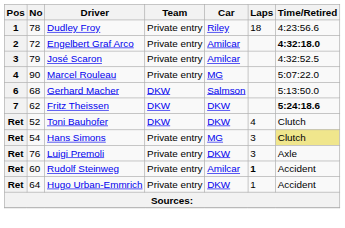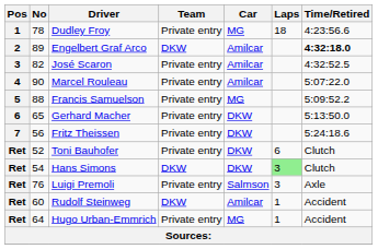Dudley Froy | Car: Riley -> MG
Engelbert Graf Arco | No: 72 -> 89
Engelbert Graf Arco | Team: Private entry -> DKW
José Scaron | No: 79 -> 82
Marcel Rouleau | Car: MG -> Amilcar
+ row: 5 | 88 | Francis Samuelson | Private entry | MG | 5:09:52.2
Gerhard Macher | No: 68 -> 65
Gerhard Macher | Team: DKW -> Private entry
Gerhard Macher | Car: Salmson -> DKW
Fritz Theissen | No: 62 -> 56
Fritz Theissen | Team: DKW -> Private entry
Fritz Theissen | Time/Retired: bold -> normal
Toni Bauhofer | Team: DKW -> Private entry
Toni Bauhofer | Laps: 4 -> 6
Hans Simons | Team: Private entry -> DKW
Hans Simons | Car: MG -> DKW
Hans Simons | Laps: no background -> lightgreen background
Hans Simons | Time/Retired: khaki background -> no background
Luigi Premoli | Car: DKW -> Salmson
Rudolf Steinweg | Team: Private entry -> DKW
Rudolf Steinweg | Laps: bold -> normal
Hugo Urban-Emmrich | Car: DKW -> MG
